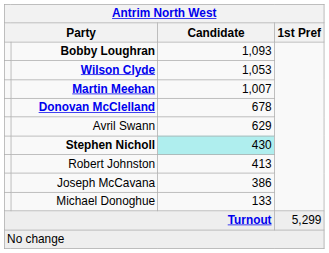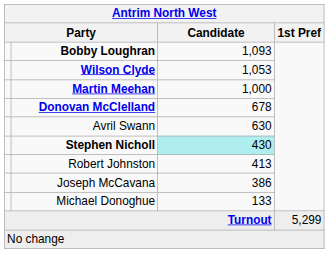Martin Meehan | Candidate: 1,007 -> 1,000
Avril Swann | Candidate: 629 -> 630
